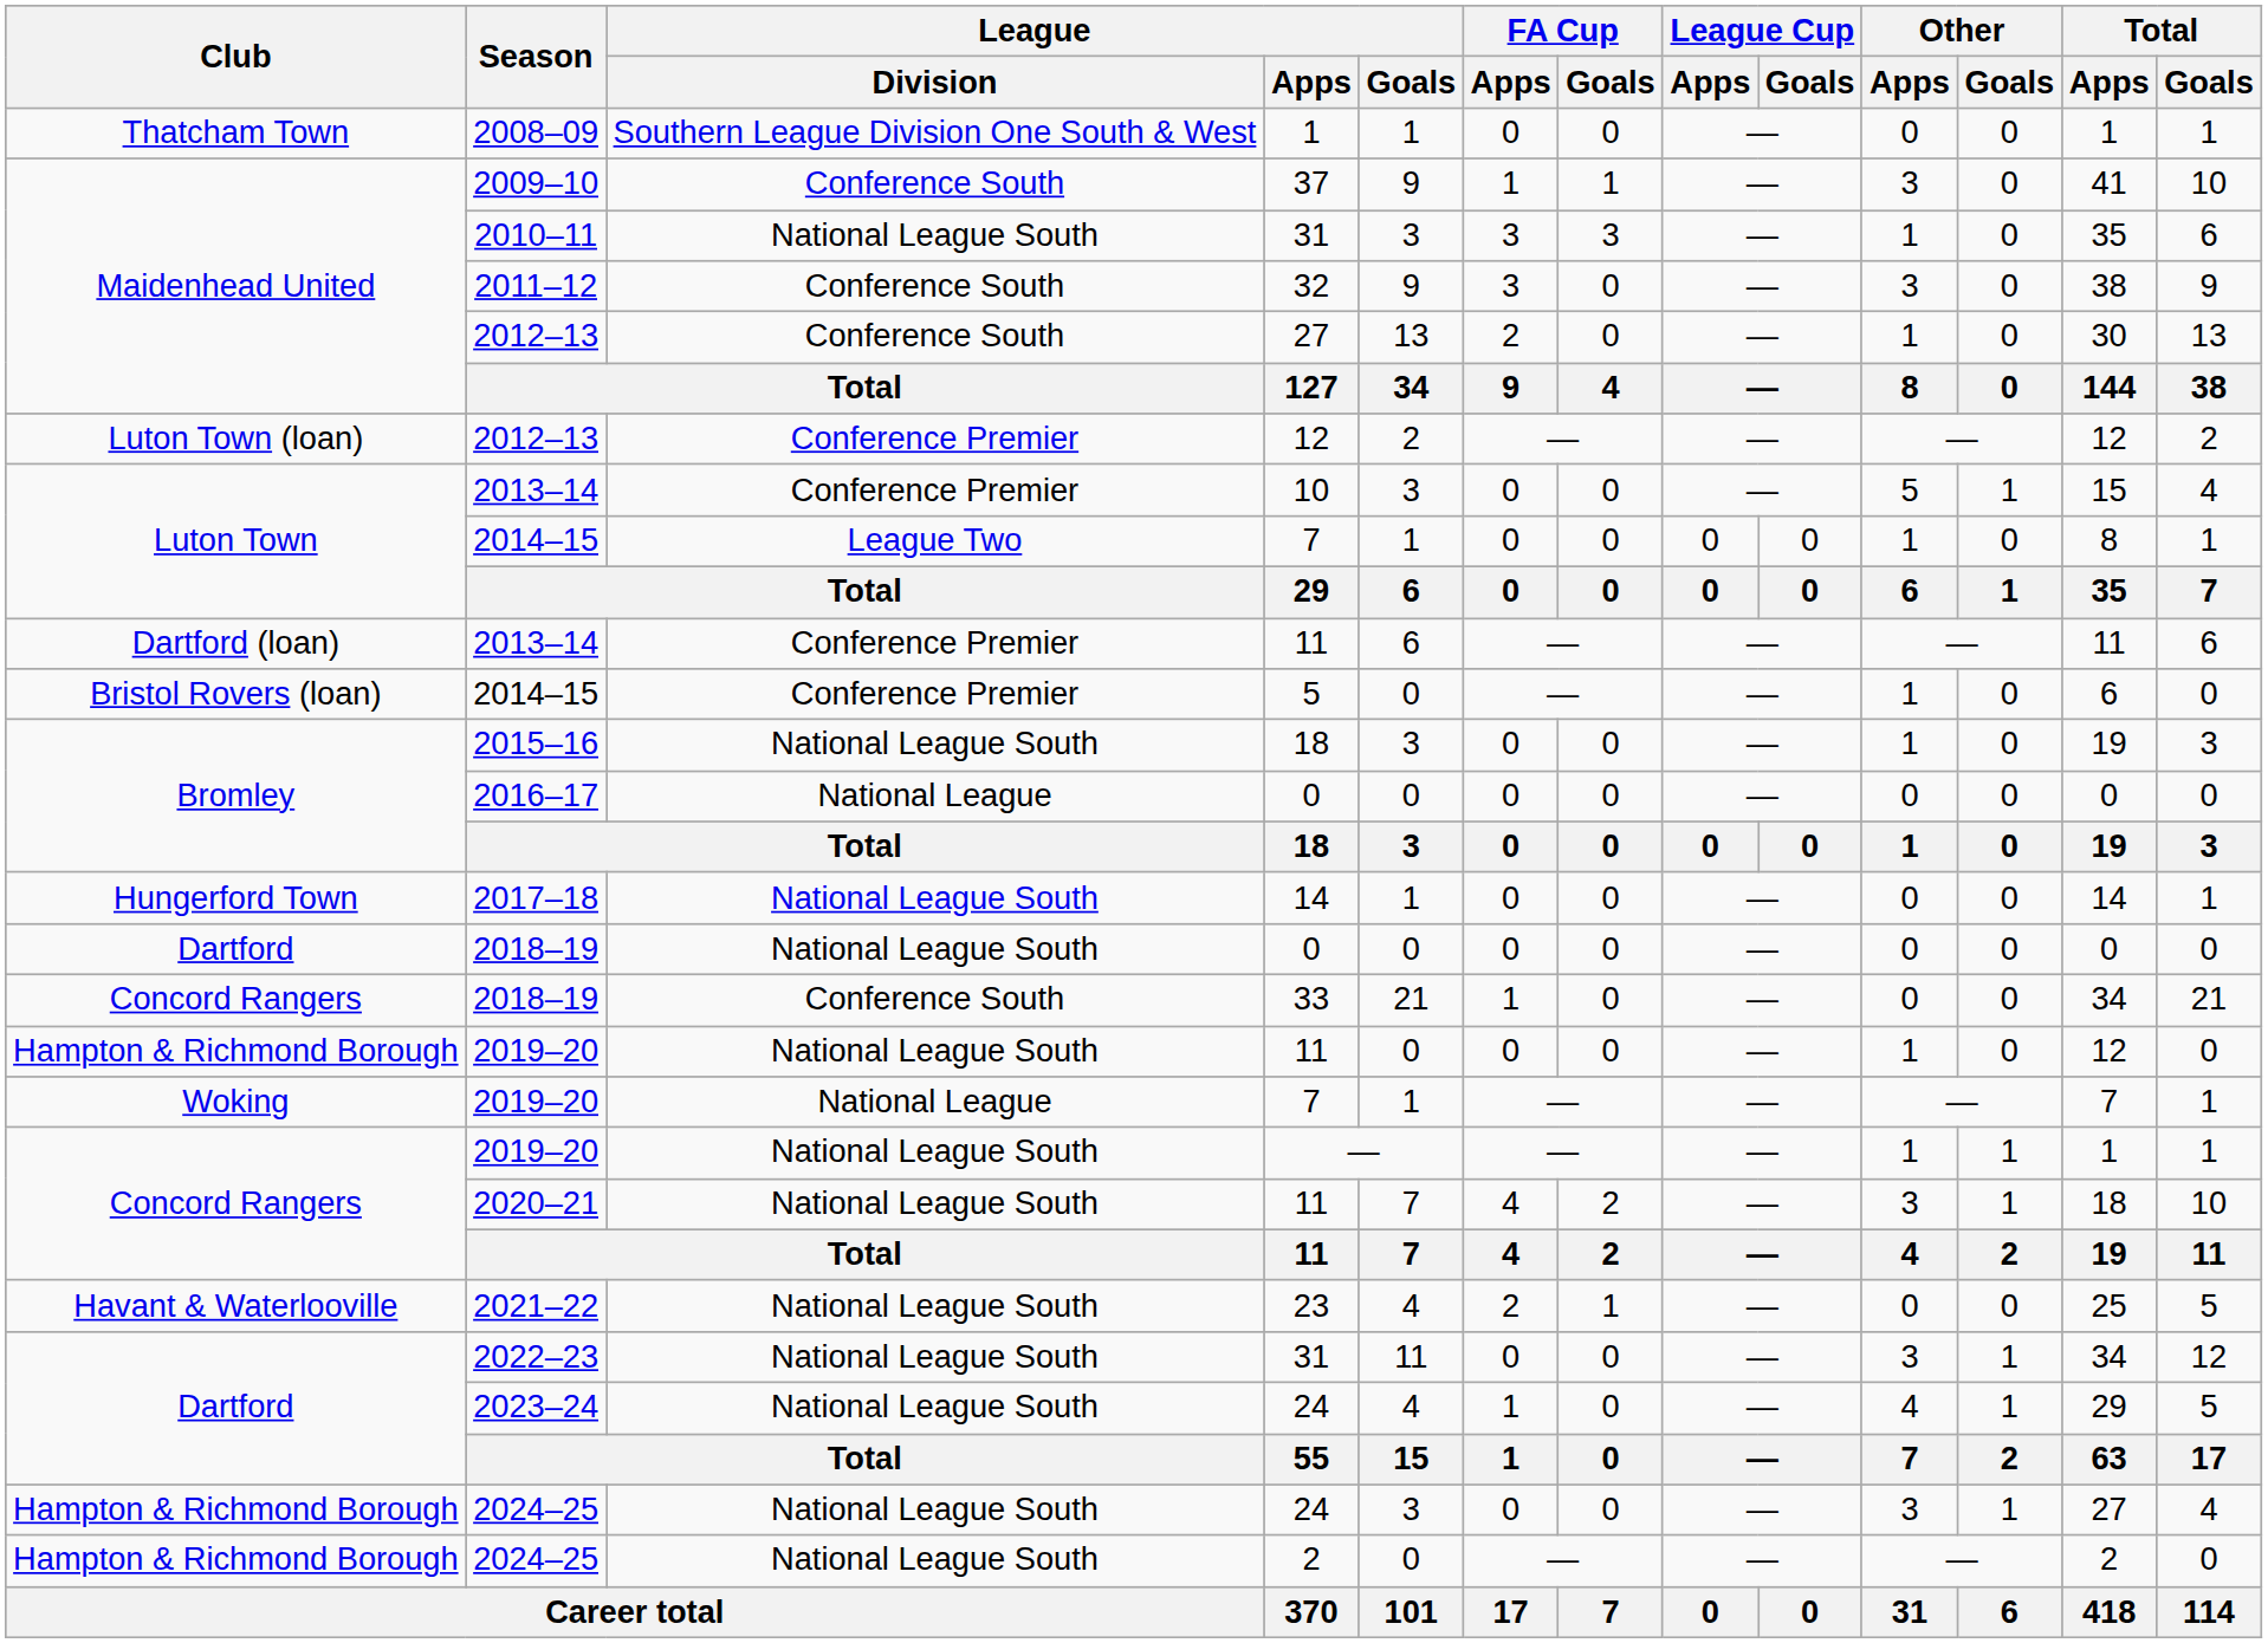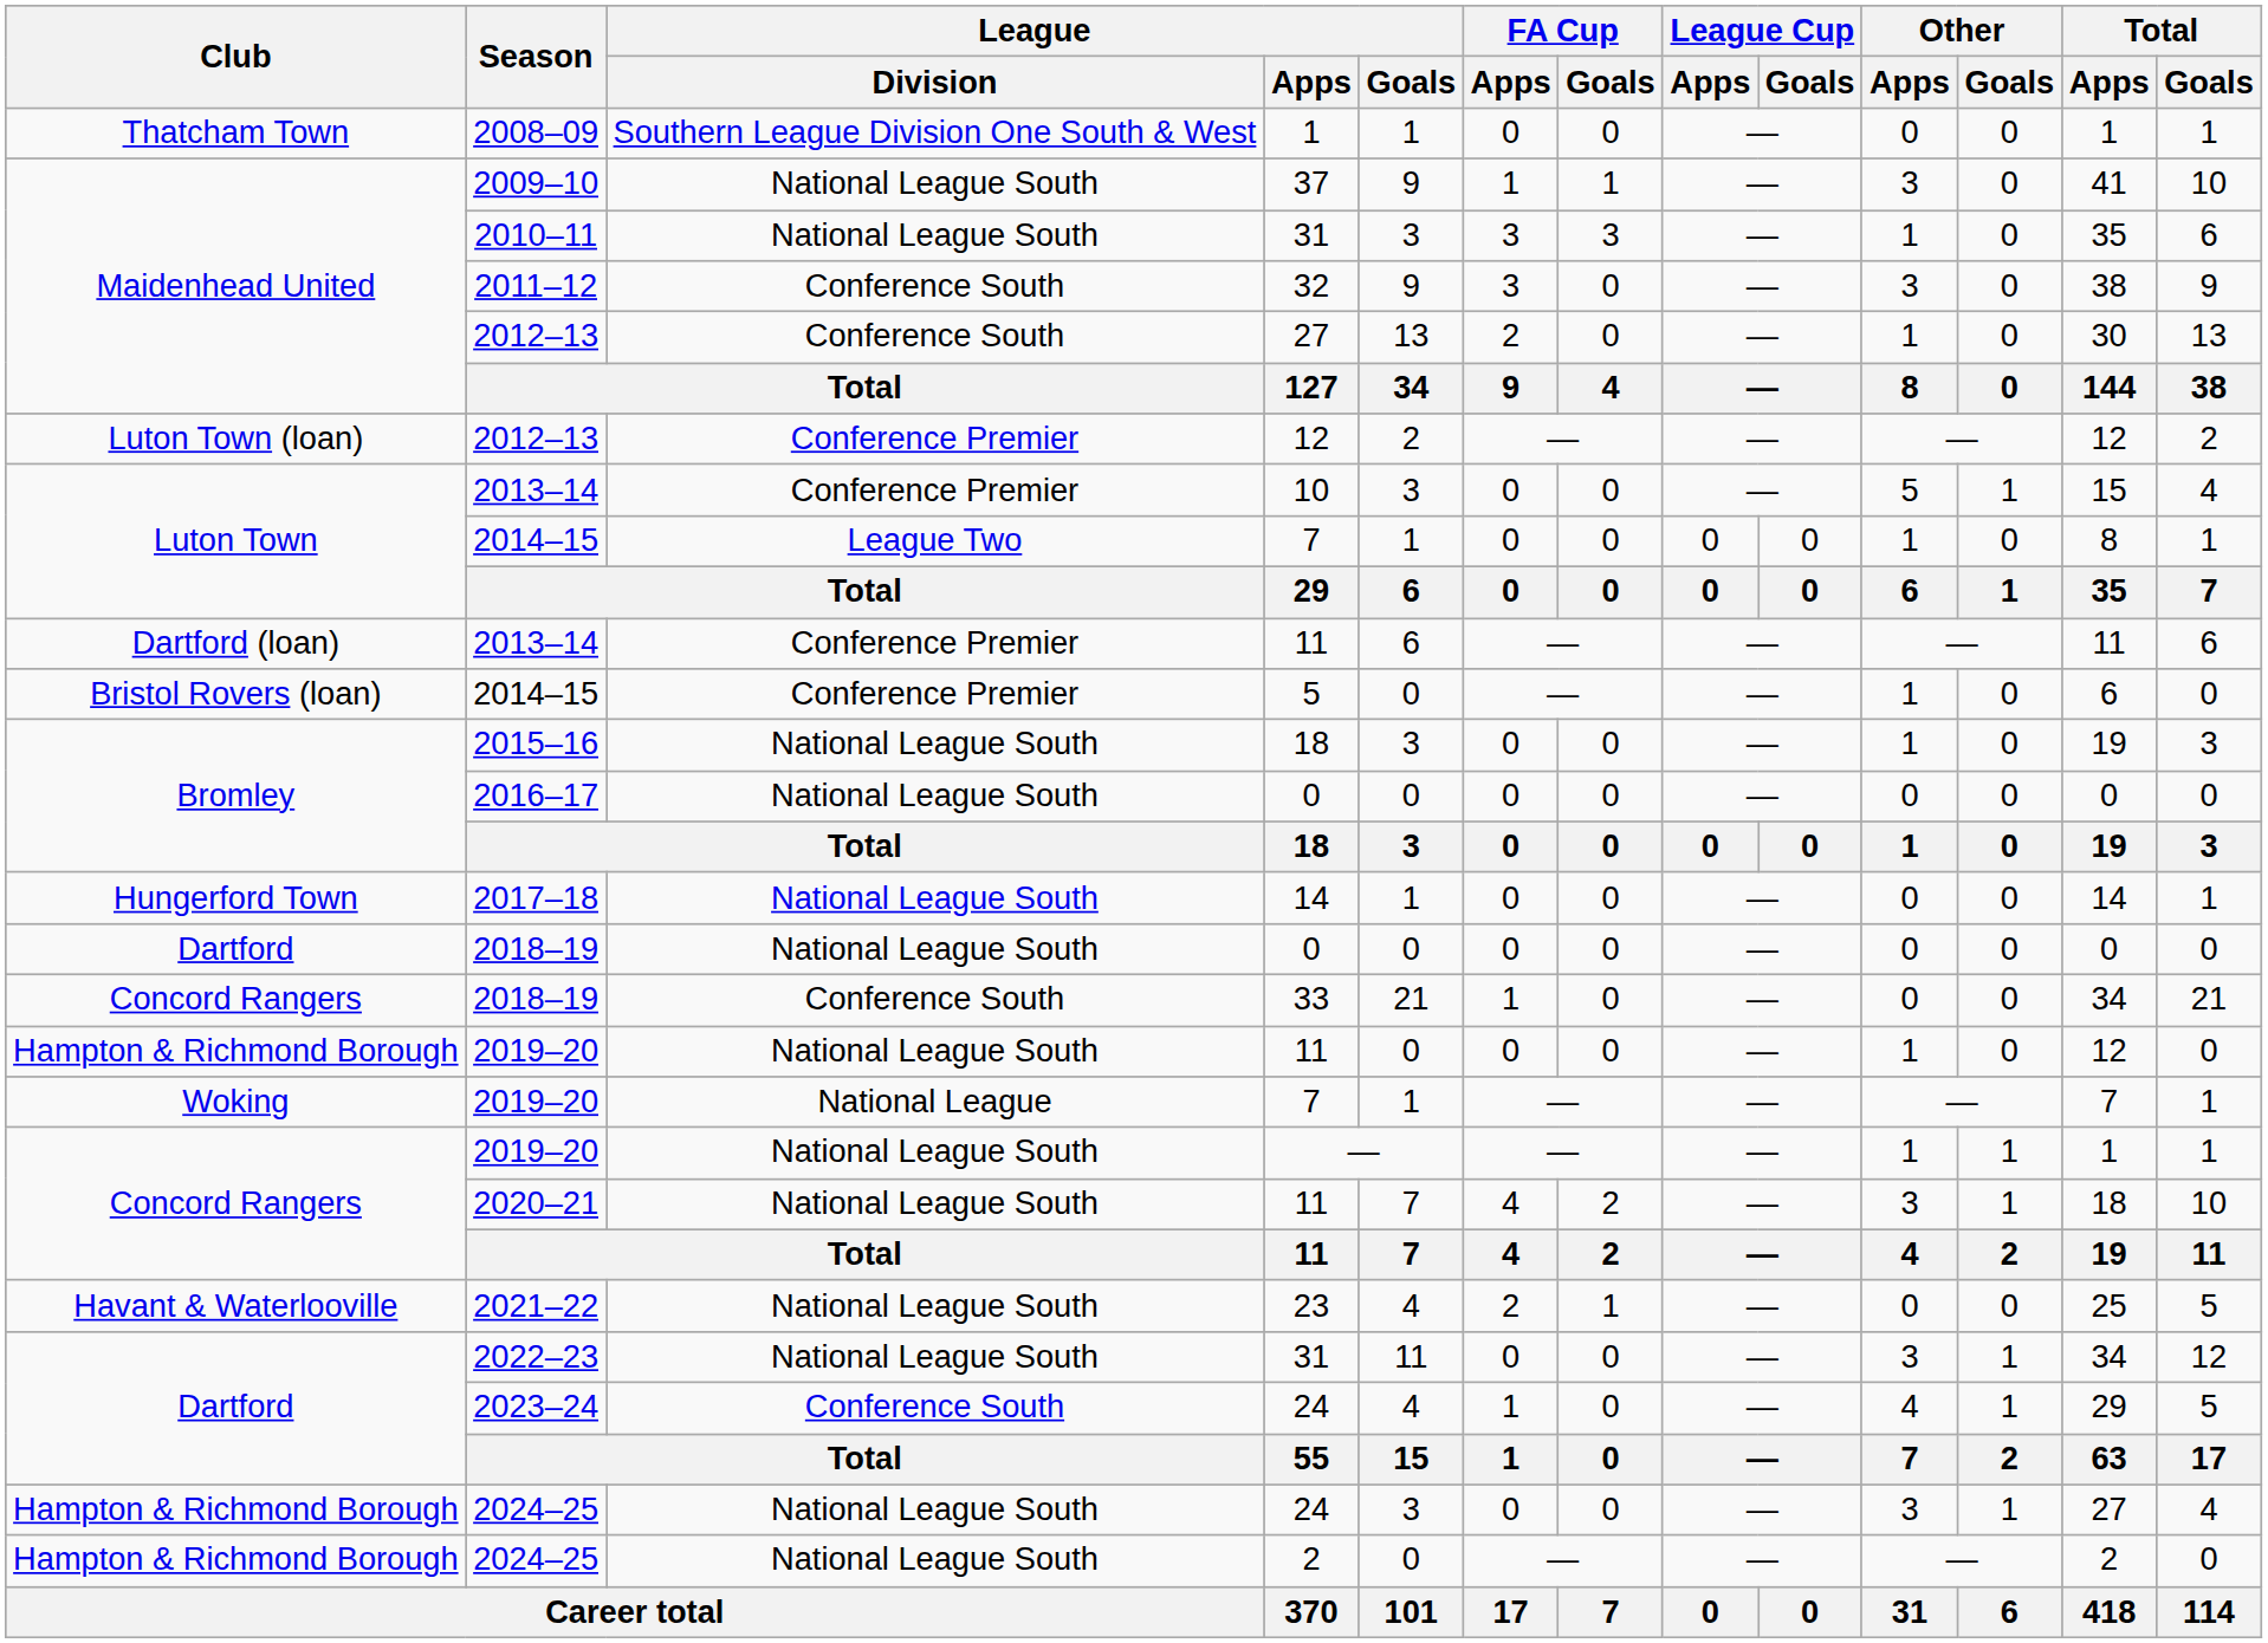37 | League / Division: Conference South -> National League South
2016–17 / 0 | League / Division: National League -> National League South
2023–24 / 24 | League / Division: National League South -> Conference South
